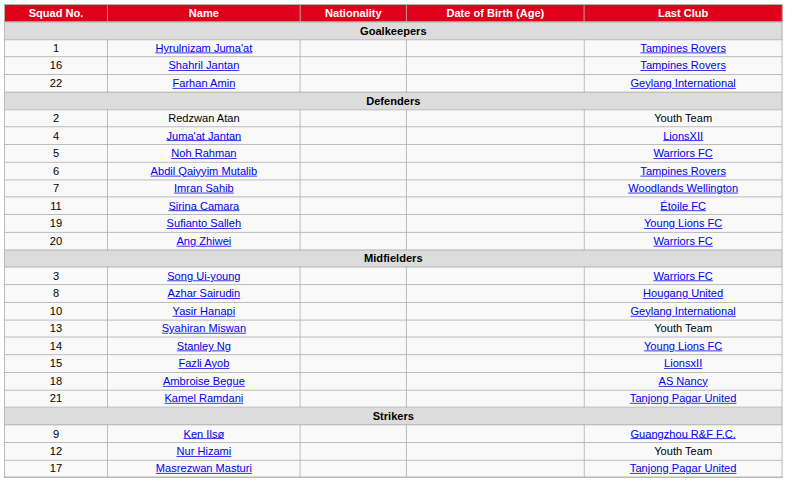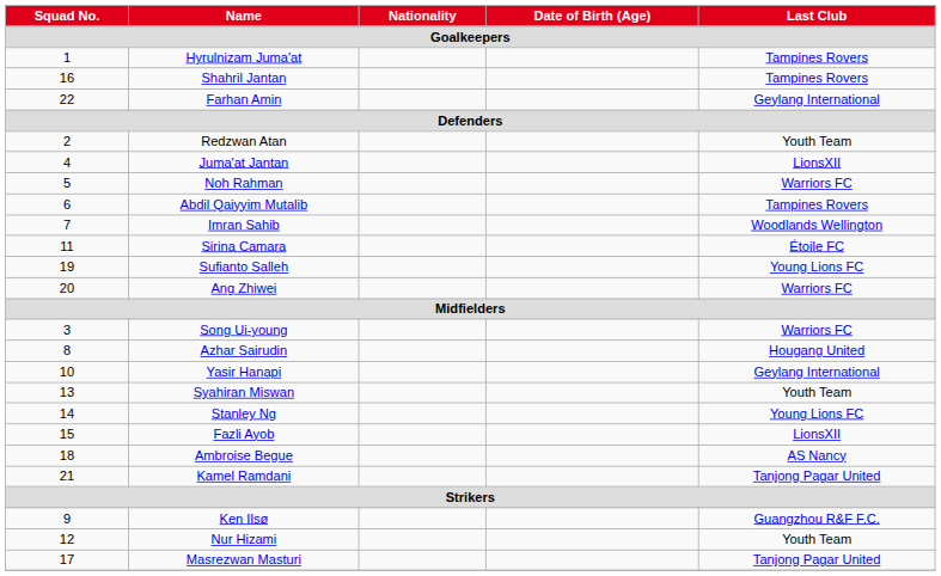Fazli Ayob | Last Club: LionsxII -> LionsXII
